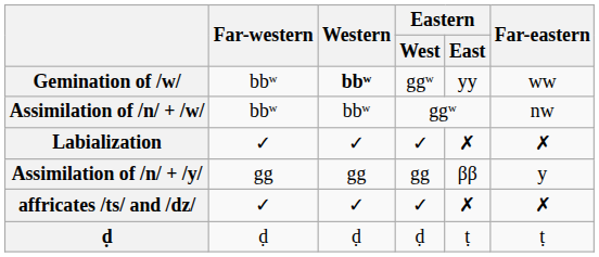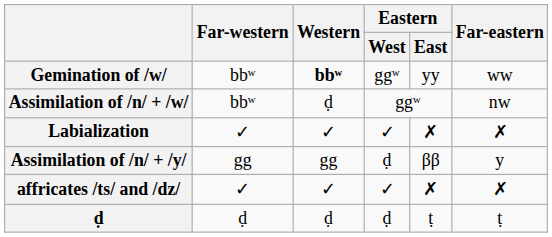Assimilation of /n/ + /w/ | Western: bbʷ -> ḍ
Assimilation of /n/ + /y/ | Eastern / West: gg -> ḍ
